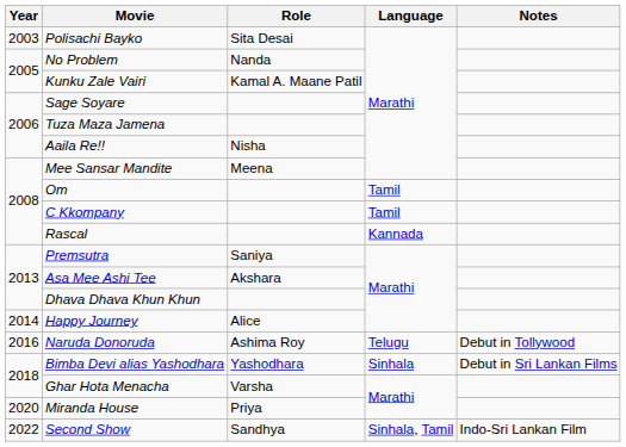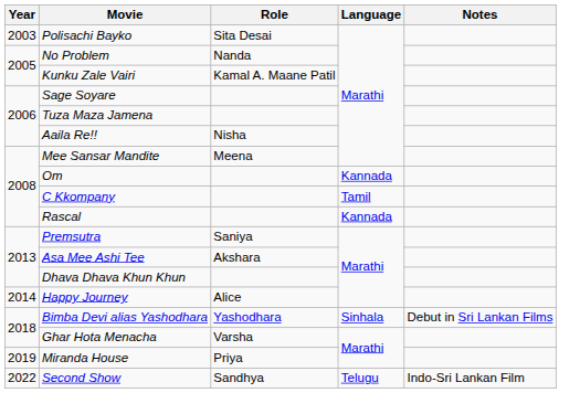Om | Language: Tamil -> Kannada
- row: 2016 | Naruda Donoruda | Ashima Roy | Telugu | Debut in Tollywood
Miranda House | Year: 2020 -> 2019
Second Show | Language: Sinhala, Tamil -> Telugu
